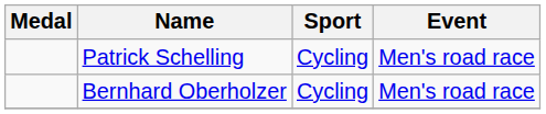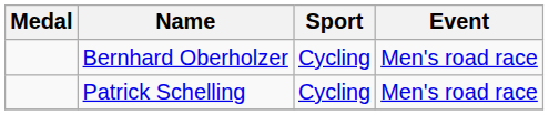rows swapped: Bernhard Oberholzer <-> Patrick Schelling
